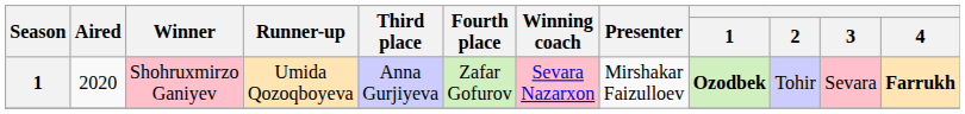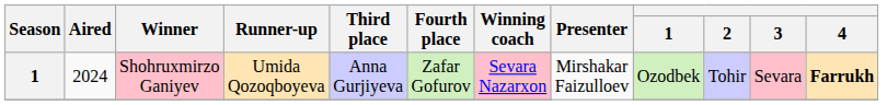Shohruxmirzo Ganiyev | Aired: 2020 -> 2024
Shohruxmirzo Ganiyev | 1: bold -> normal
